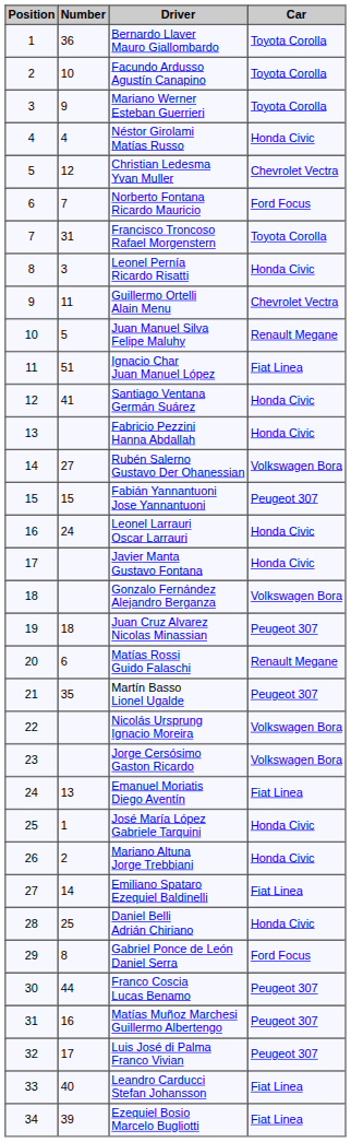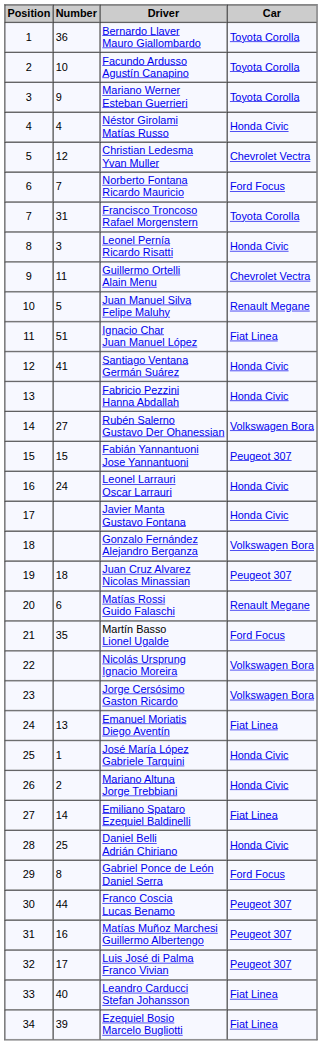Martín Basso Lionel Ugalde | Car: Peugeot 307 -> Ford Focus
